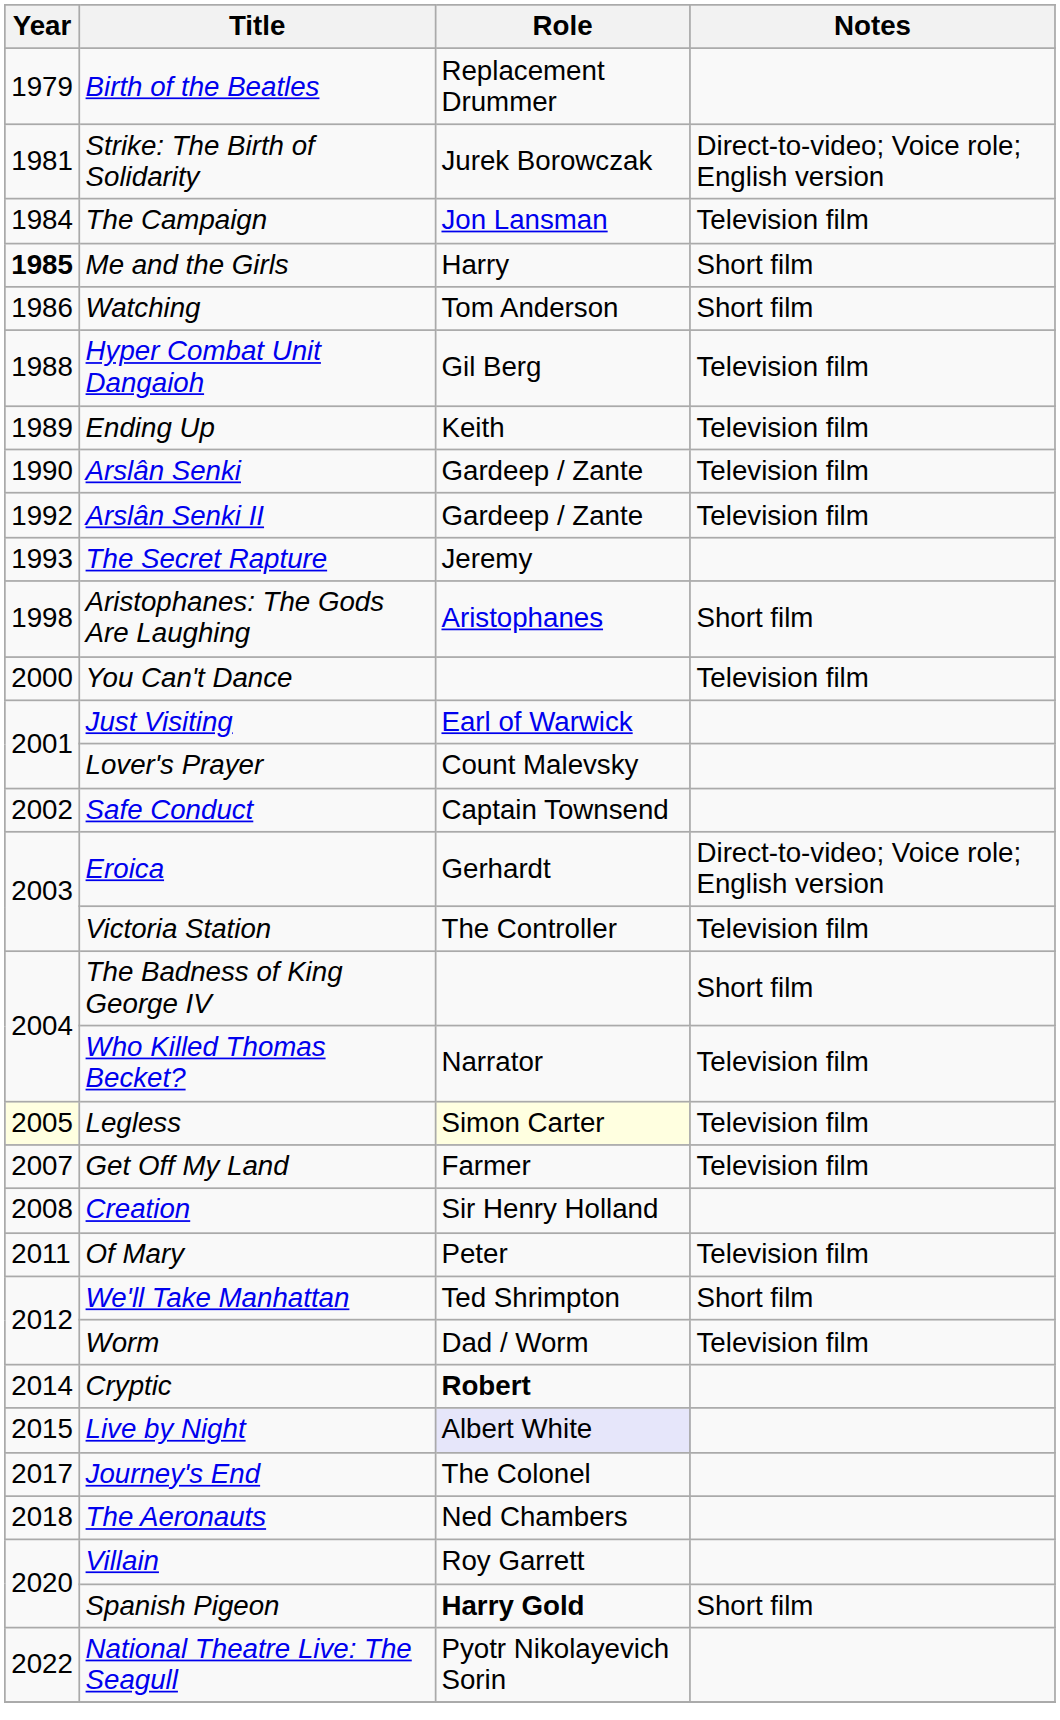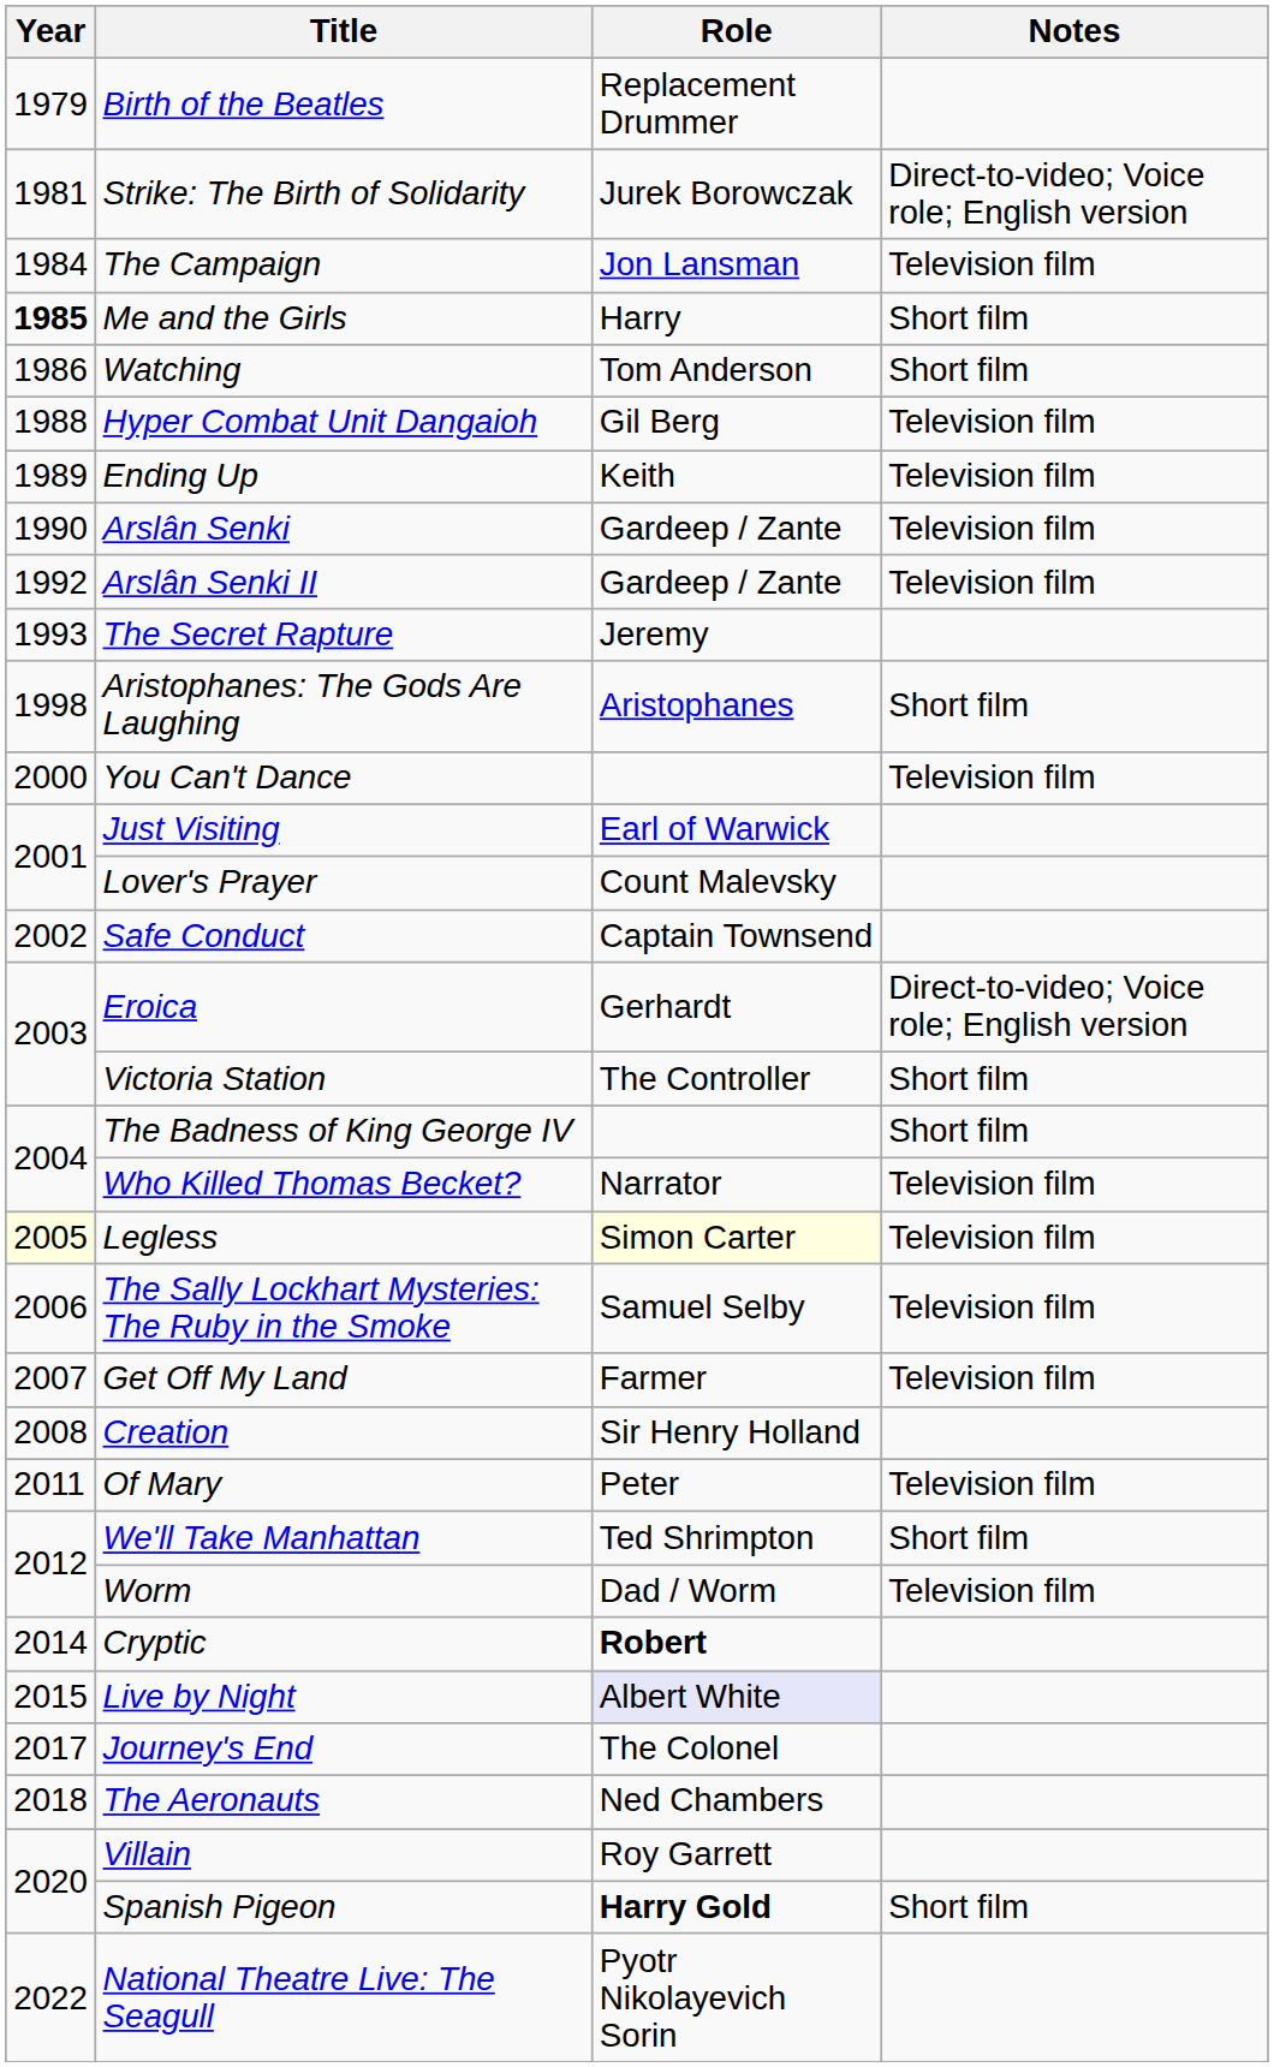Victoria Station | Notes: Television film -> Short film
+ row: 2006 | The Sally Lockhart Mysteries: The Ruby in the Smoke | Samuel Selby | Television film
